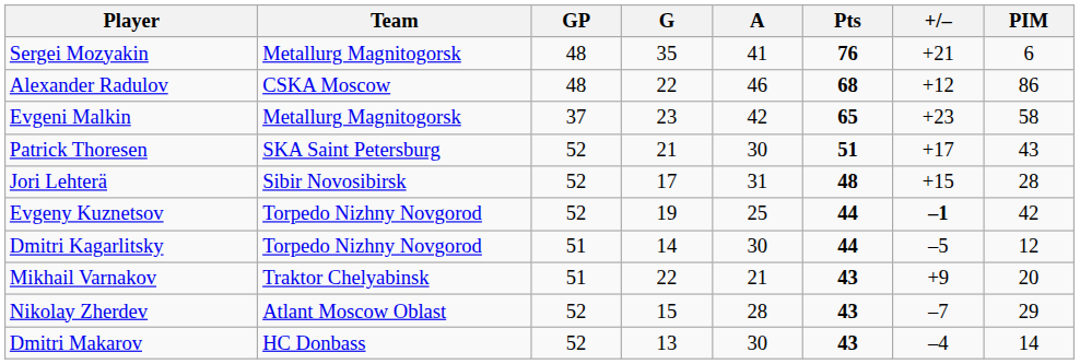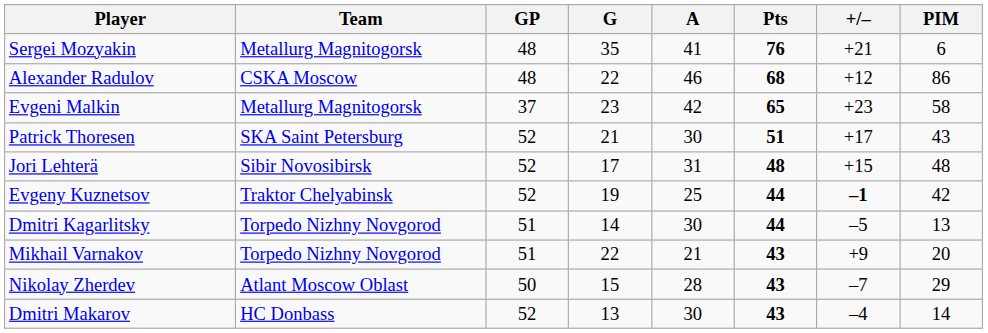Jori Lehterä | PIM: 28 -> 48
Evgeny Kuznetsov | Team: Torpedo Nizhny Novgorod -> Traktor Chelyabinsk
Dmitri Kagarlitsky | PIM: 12 -> 13
Mikhail Varnakov | Team: Traktor Chelyabinsk -> Torpedo Nizhny Novgorod
Nikolay Zherdev | GP: 52 -> 50
